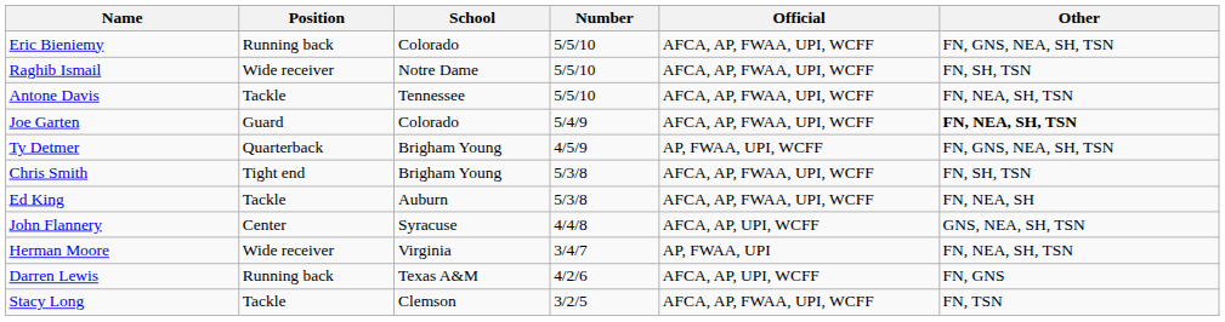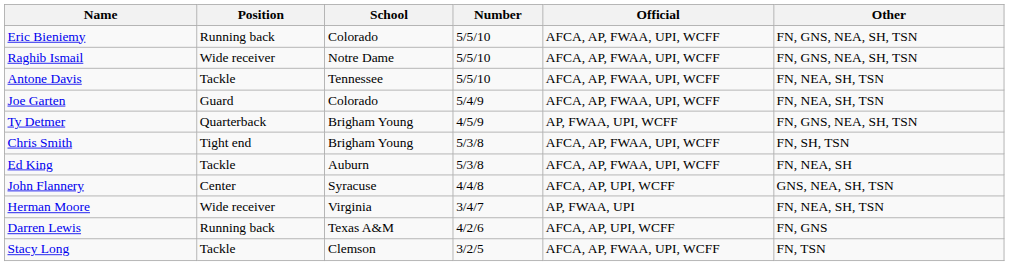Raghib Ismail | Other: FN, SH, TSN -> FN, GNS, NEA, SH, TSN
Joe Garten | Other: bold -> normal
